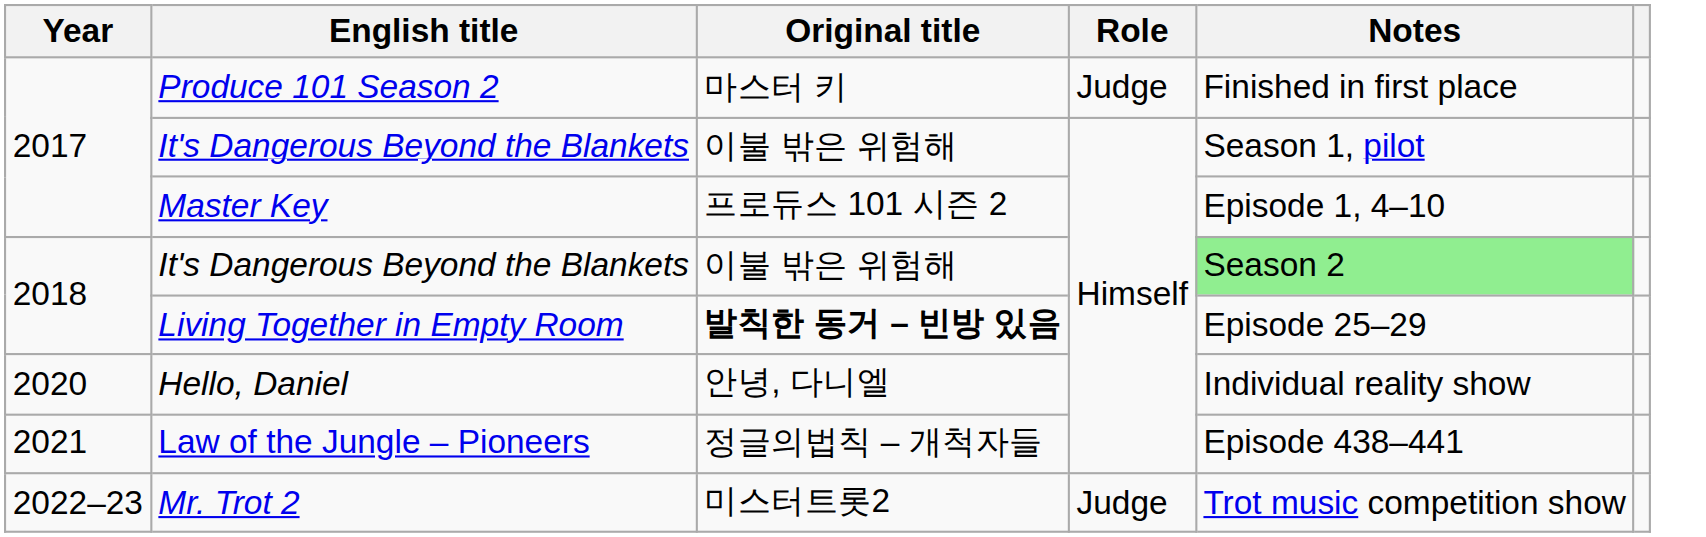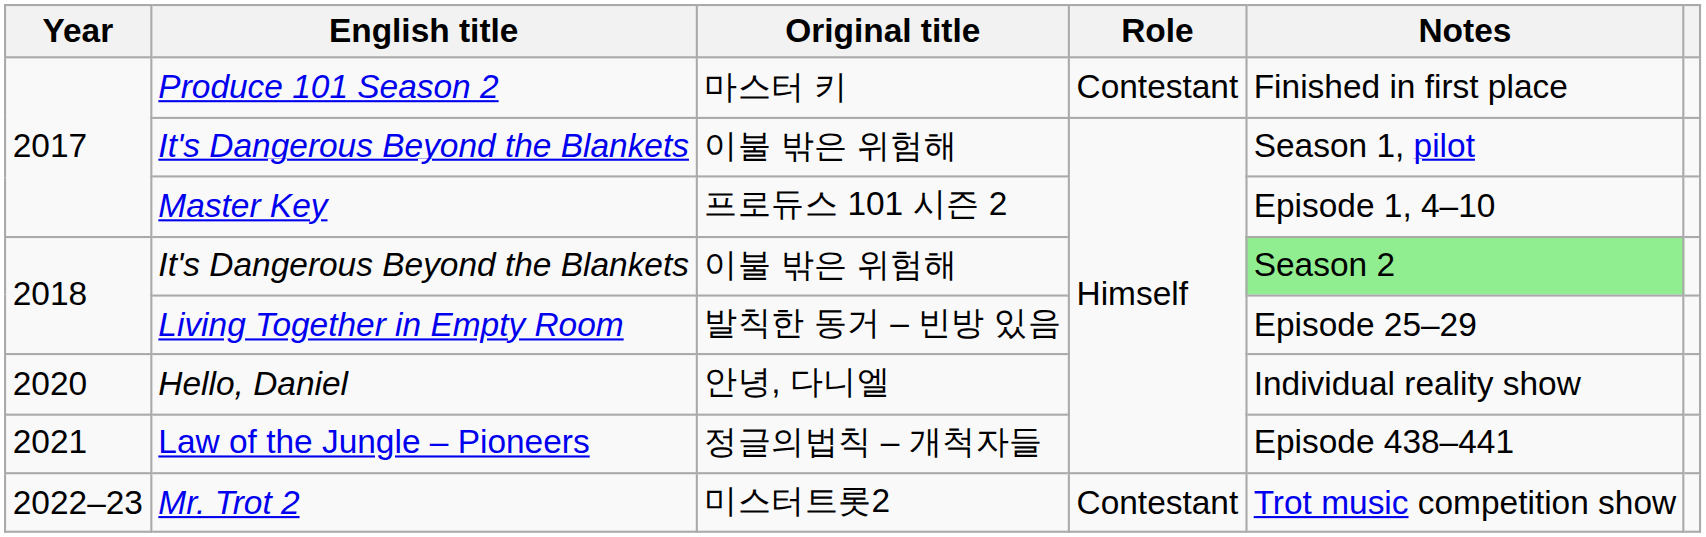Produce 101 Season 2 | Role: Judge -> Contestant
Living Together in Empty Room | Original title: bold -> normal
Mr. Trot 2 | Role: Judge -> Contestant
